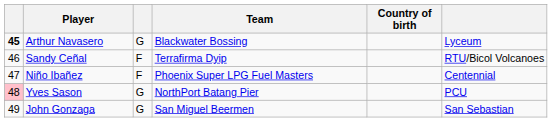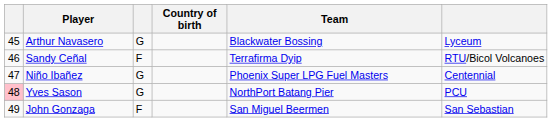columns swapped: Country of birth <-> Team
Arthur Navasero | column 1: bold -> normal
Niño Ibañez | column 3: F -> G
John Gonzaga | column 3: G -> F
